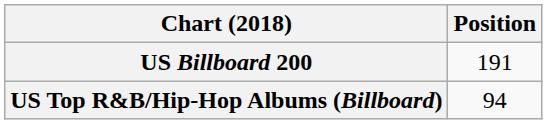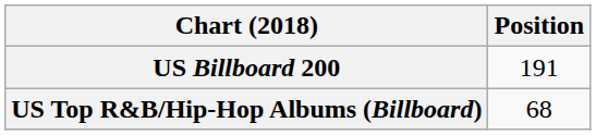US Top R&B/Hip-Hop Albums (Billboard) | Position: 94 -> 68
